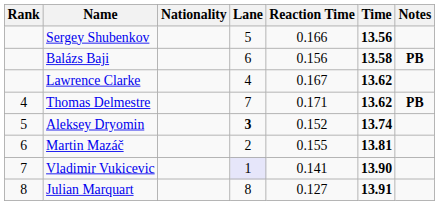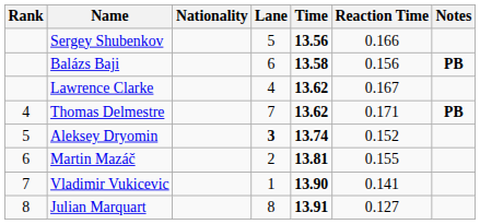columns swapped: Reaction Time <-> Time
Vladimir Vukicevic | Lane: lavender background -> no background
